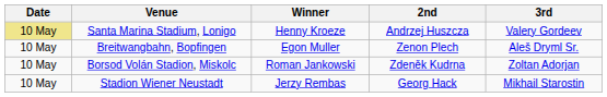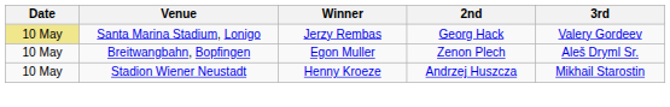Santa Marina Stadium, Lonigo | Winner: Henny Kroeze -> Jerzy Rembas
Santa Marina Stadium, Lonigo | 2nd: Andrzej Huszcza -> Georg Hack
- row: 10 May | Borsod Volán Stadion, Miskolc | Roman Jankowski | Zdeněk Kudrna | Zoltan Adorjan
Stadion Wiener Neustadt | Winner: Jerzy Rembas -> Henny Kroeze
Stadion Wiener Neustadt | 2nd: Georg Hack -> Andrzej Huszcza
